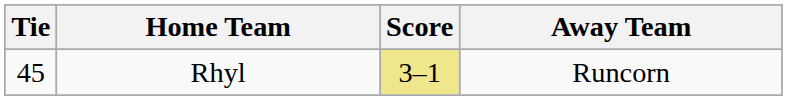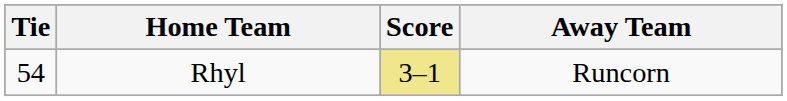Rhyl | Tie: 45 -> 54
